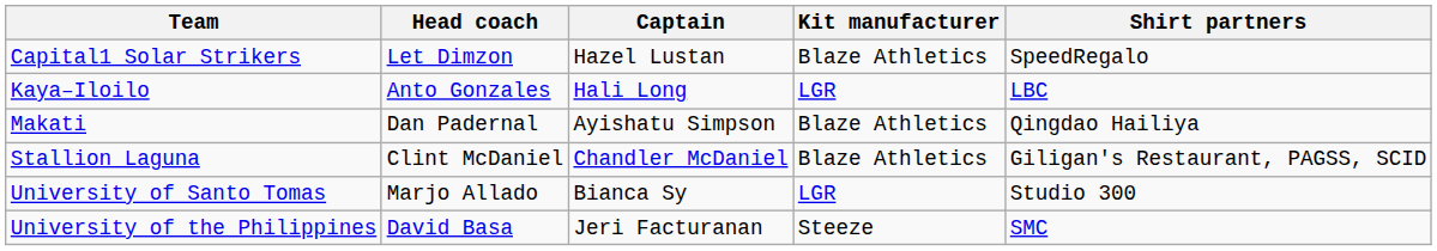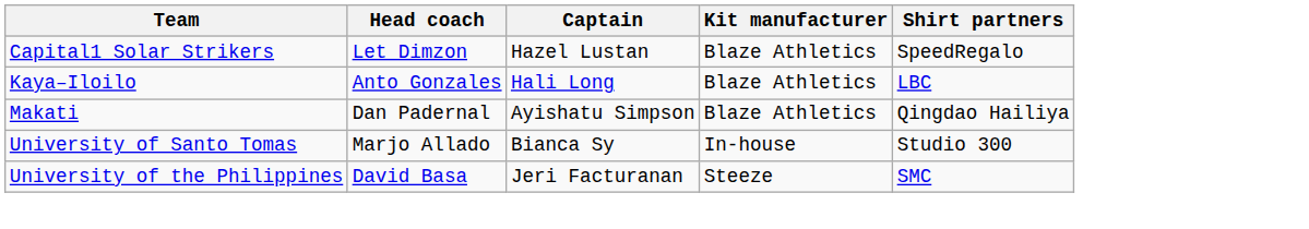Kaya–Iloilo | Kit manufacturer: LGR -> Blaze Athletics
- row: Stallion Laguna | Clint McDaniel | Chandler McDaniel | Blaze Athletics | Giligan's Restaurant, PAGSS, SCID
University of Santo Tomas | Kit manufacturer: LGR -> In-house
